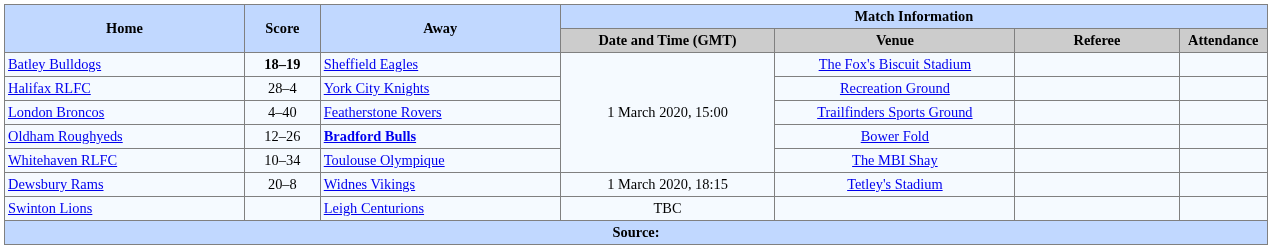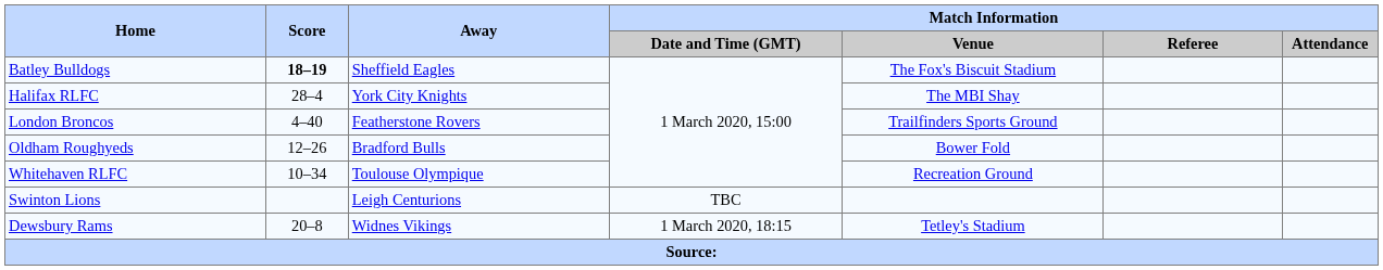Halifax RLFC | Match Information / Venue: Recreation Ground -> The MBI Shay
Oldham Roughyeds | Away: bold -> normal
Whitehaven RLFC | Match Information / Venue: The MBI Shay -> Recreation Ground
rows swapped: Dewsbury Rams <-> Swinton Lions
